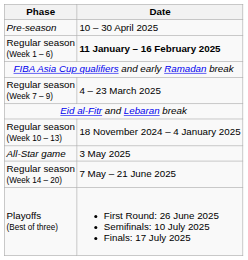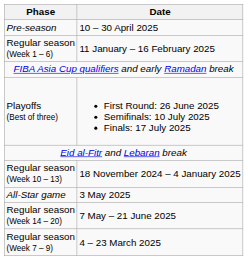Regular season (Week 1 – 6) | Date: bold -> normal
rows swapped: Regular season (Week 7 – 9) <-> Playoffs (Best of three)
